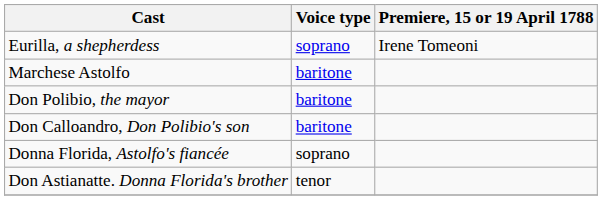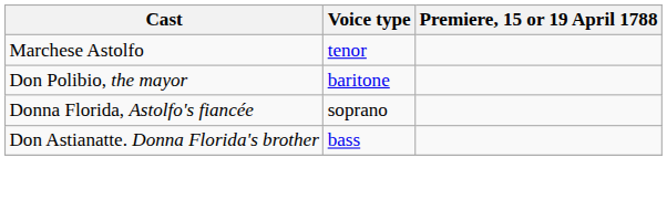- row: Eurilla, a shepherdess | soprano | Irene Tomeoni
Marchese Astolfo | Voice type: baritone -> tenor
- row: Don Calloandro, Don Polibio's son | baritone
Don Astianatte. Donna Florida's brother | Voice type: tenor -> bass
